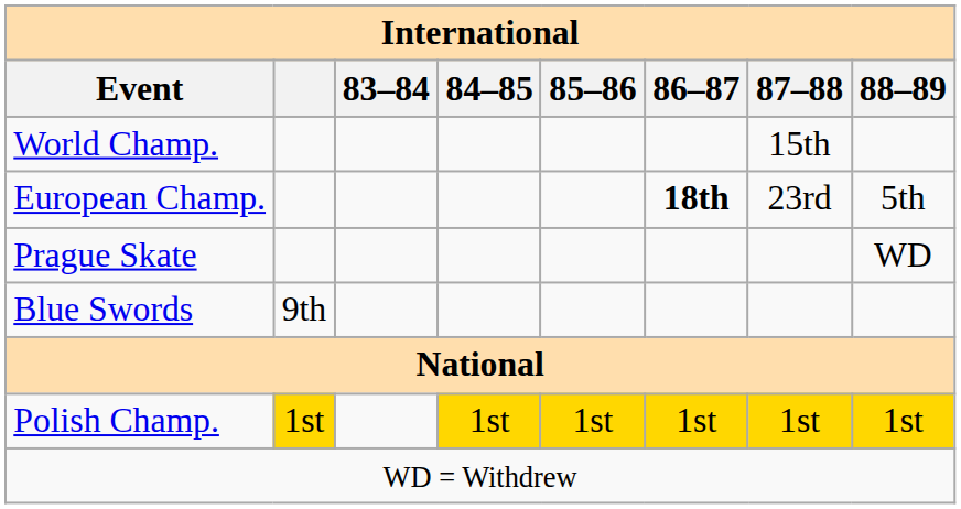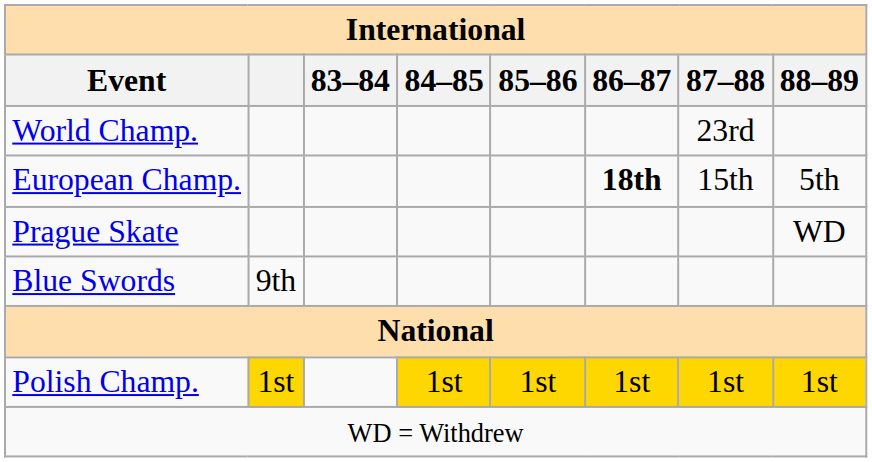World Champ. | 87–88: 15th -> 23rd
European Champ. | 87–88: 23rd -> 15th
